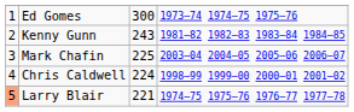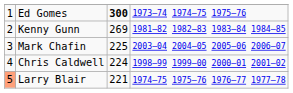Ed Gomes | column 3: normal -> bold
Kenny Gunn | column 3: 243 -> 269
